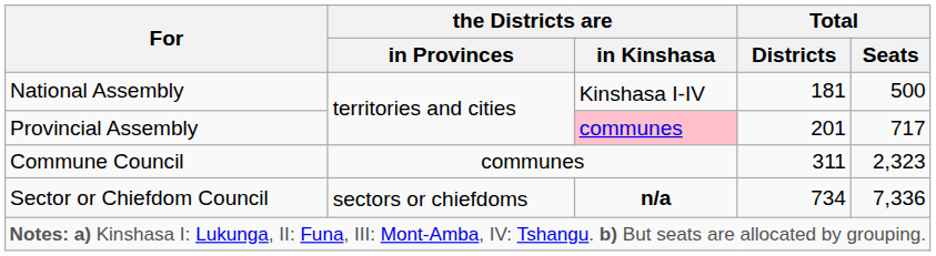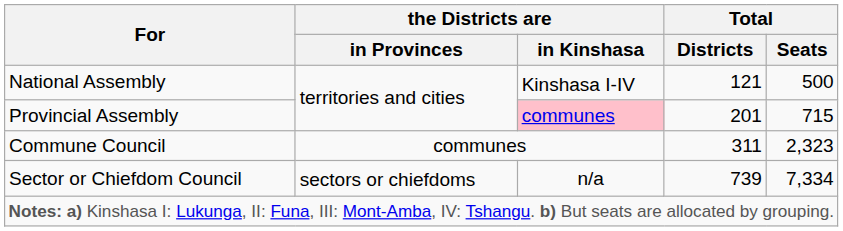National Assembly | Total / Districts: 181 -> 121
Provincial Assembly | Total / Seats: 717 -> 715
Sector or Chiefdom Council | the Districts are / in Kinshasa: bold -> normal
Sector or Chiefdom Council | Total / Districts: 734 -> 739
Sector or Chiefdom Council | Total / Seats: 7,336 -> 7,334
